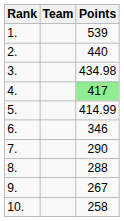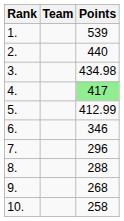5. | Points: 414.99 -> 412.99
7. | Points: 290 -> 296
9. | Points: 267 -> 268
